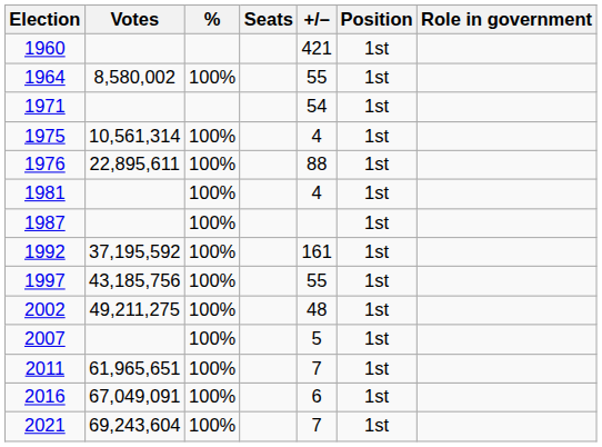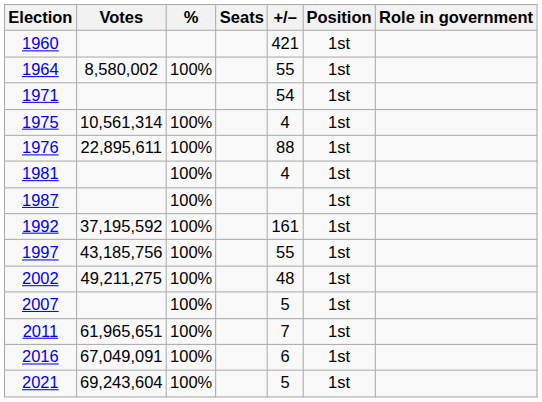2021 | +/–: 7 -> 5
